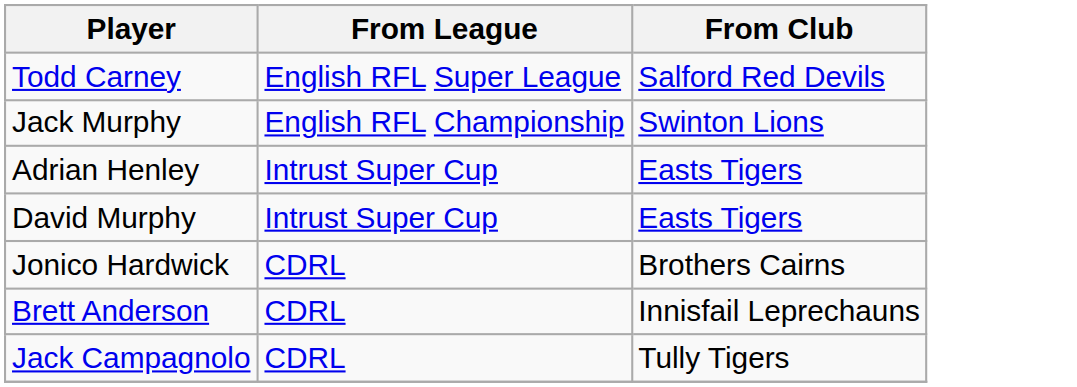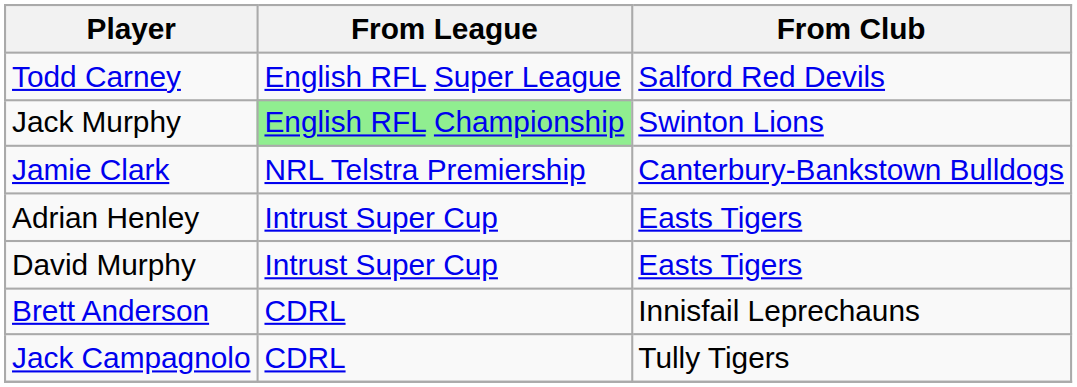Jack Murphy | From League: no background -> lightgreen background
+ row: Jamie Clark | NRL Telstra Premiership | Canterbury-Bankstown Bulldogs
- row: Jonico Hardwick | CDRL | Brothers Cairns
